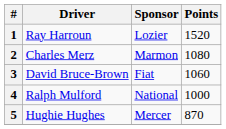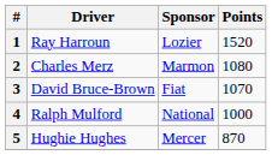3 | Points: 1060 -> 1070
